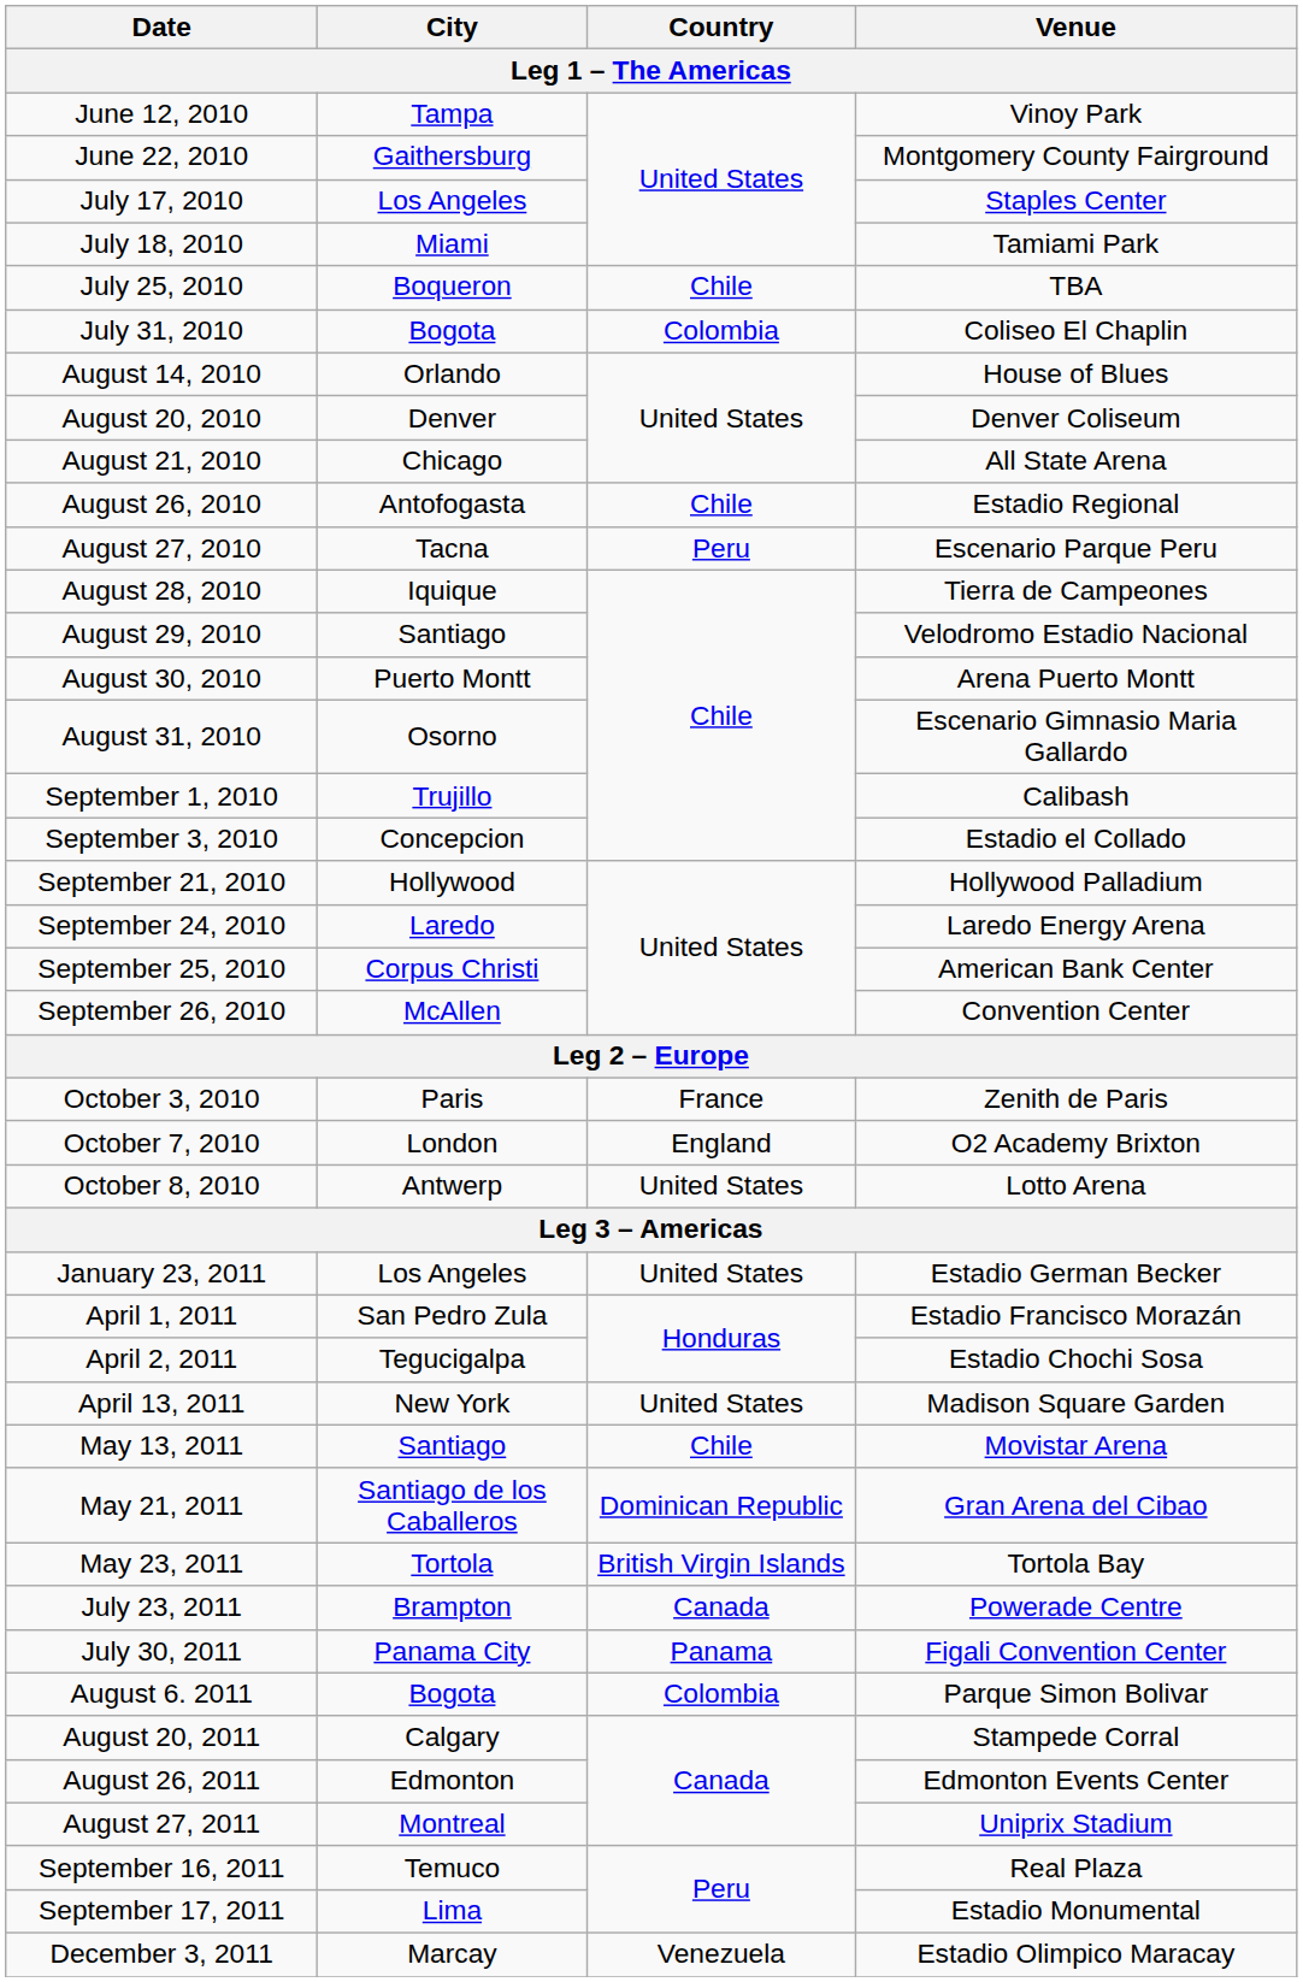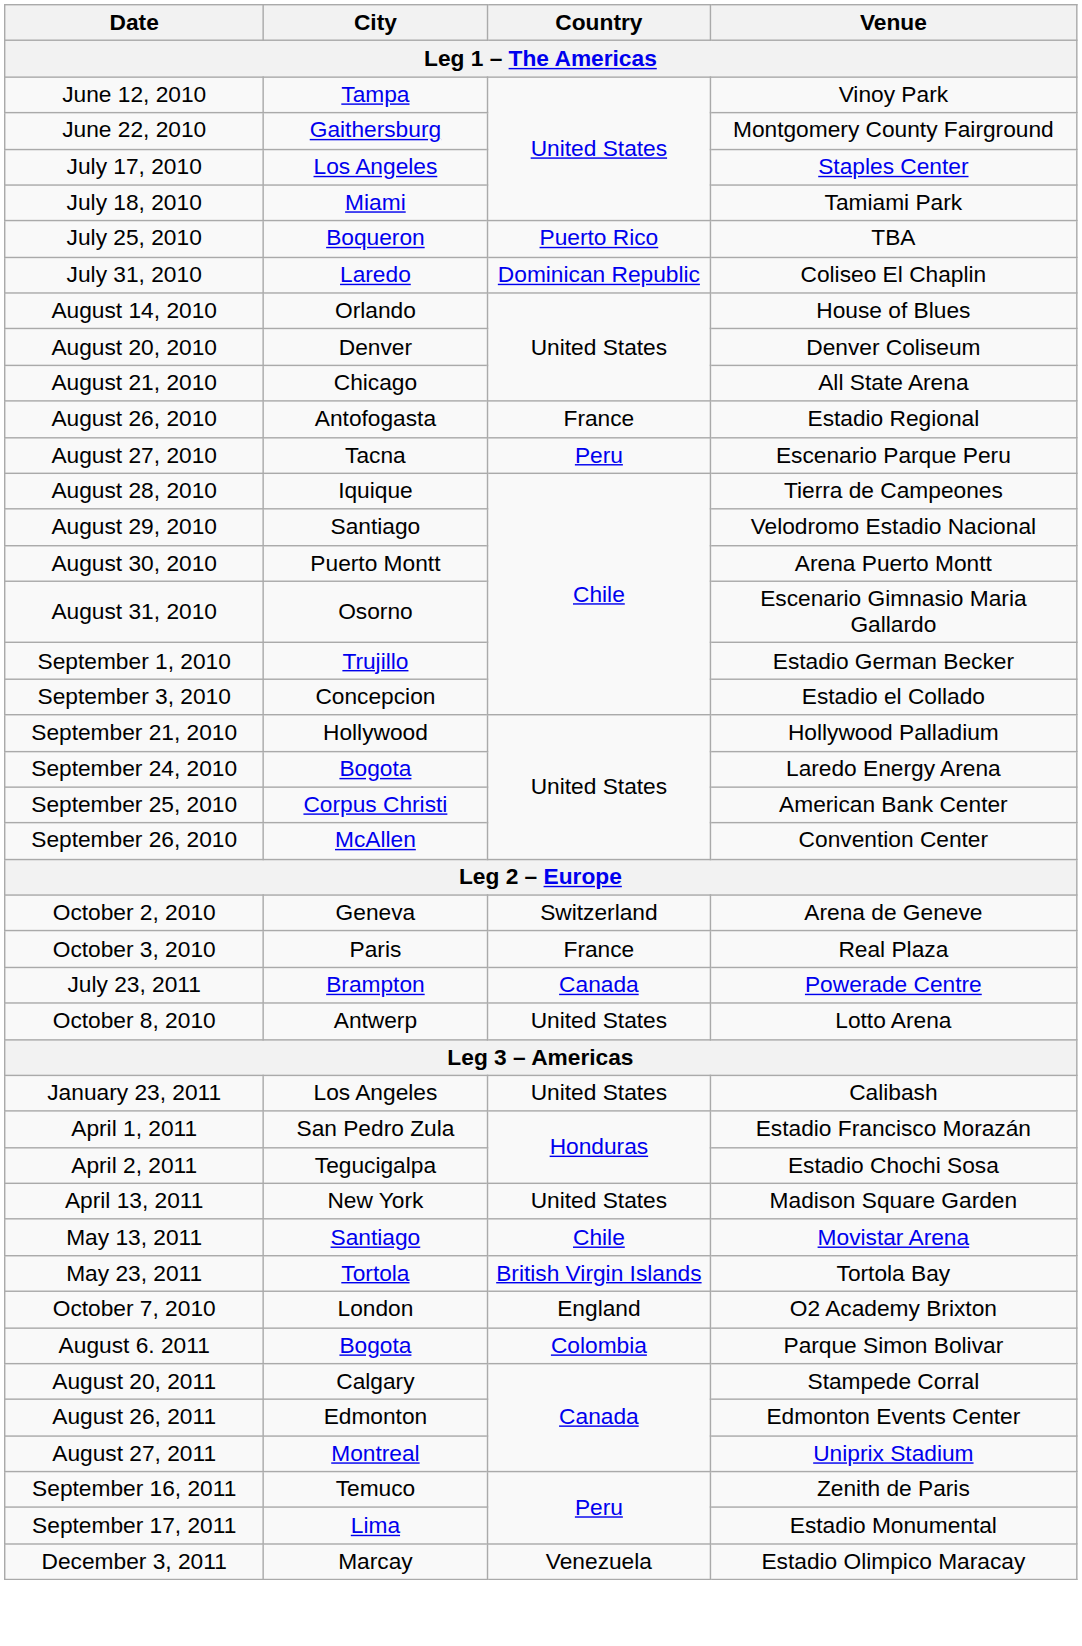July 25, 2010 | Country: Chile -> Puerto Rico
July 31, 2010 | City: Bogota -> Laredo
July 31, 2010 | Country: Colombia -> Dominican Republic
August 26, 2010 | Country: Chile -> France
September 1, 2010 | Venue: Calibash -> Estadio German Becker
September 24, 2010 | City: Laredo -> Bogota
+ row: October 2, 2010 | Geneva | Switzerland | Arena de Geneve
October 3, 2010 | Venue: Zenith de Paris -> Real Plaza
rows swapped: October 7, 2010 <-> July 23, 2011
January 23, 2011 | Venue: Estadio German Becker -> Calibash
- row: May 21, 2011 | Santiago de los Caballeros | Dominican Republic | Gran Arena del Cibao
- row: July 30, 2011 | Panama City | Panama | Figali Convention Center
September 16, 2011 | Venue: Real Plaza -> Zenith de Paris
